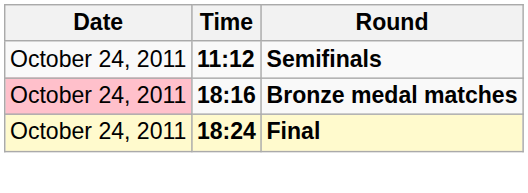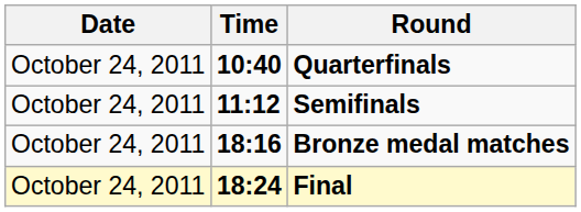+ row: October 24, 2011 | 10:40 | Quarterfinals
Bronze medal matches | Date: pink background -> no background
